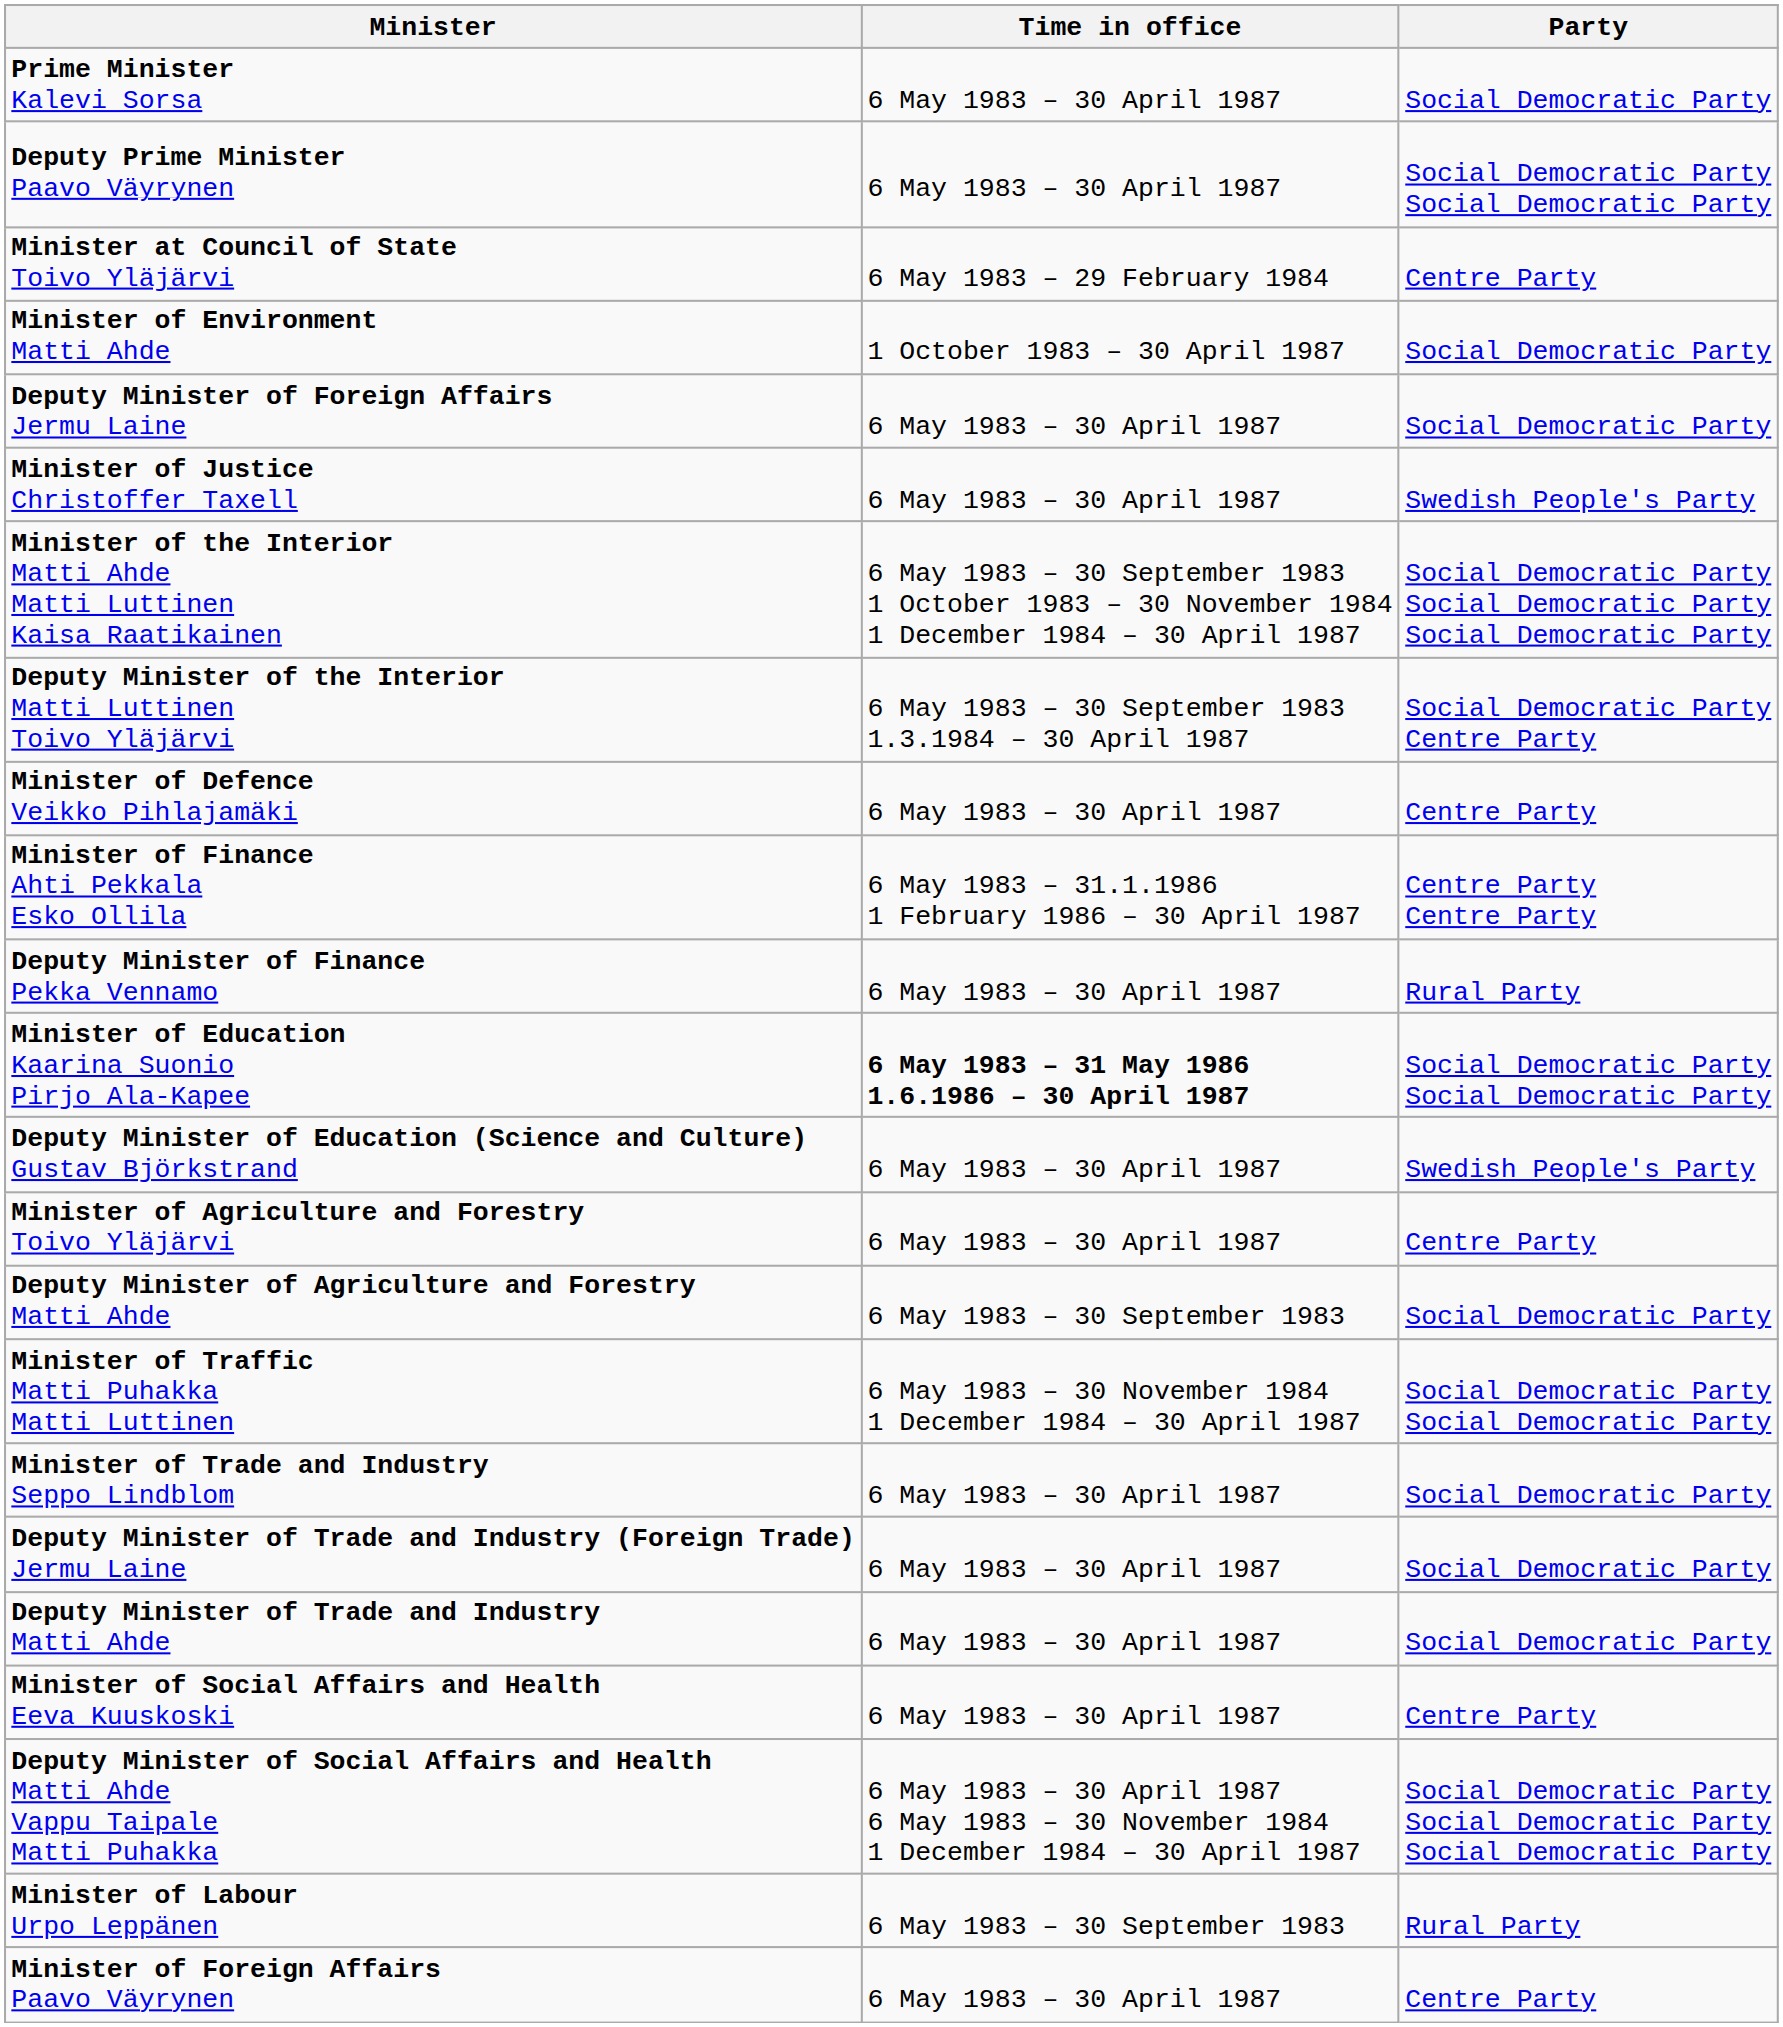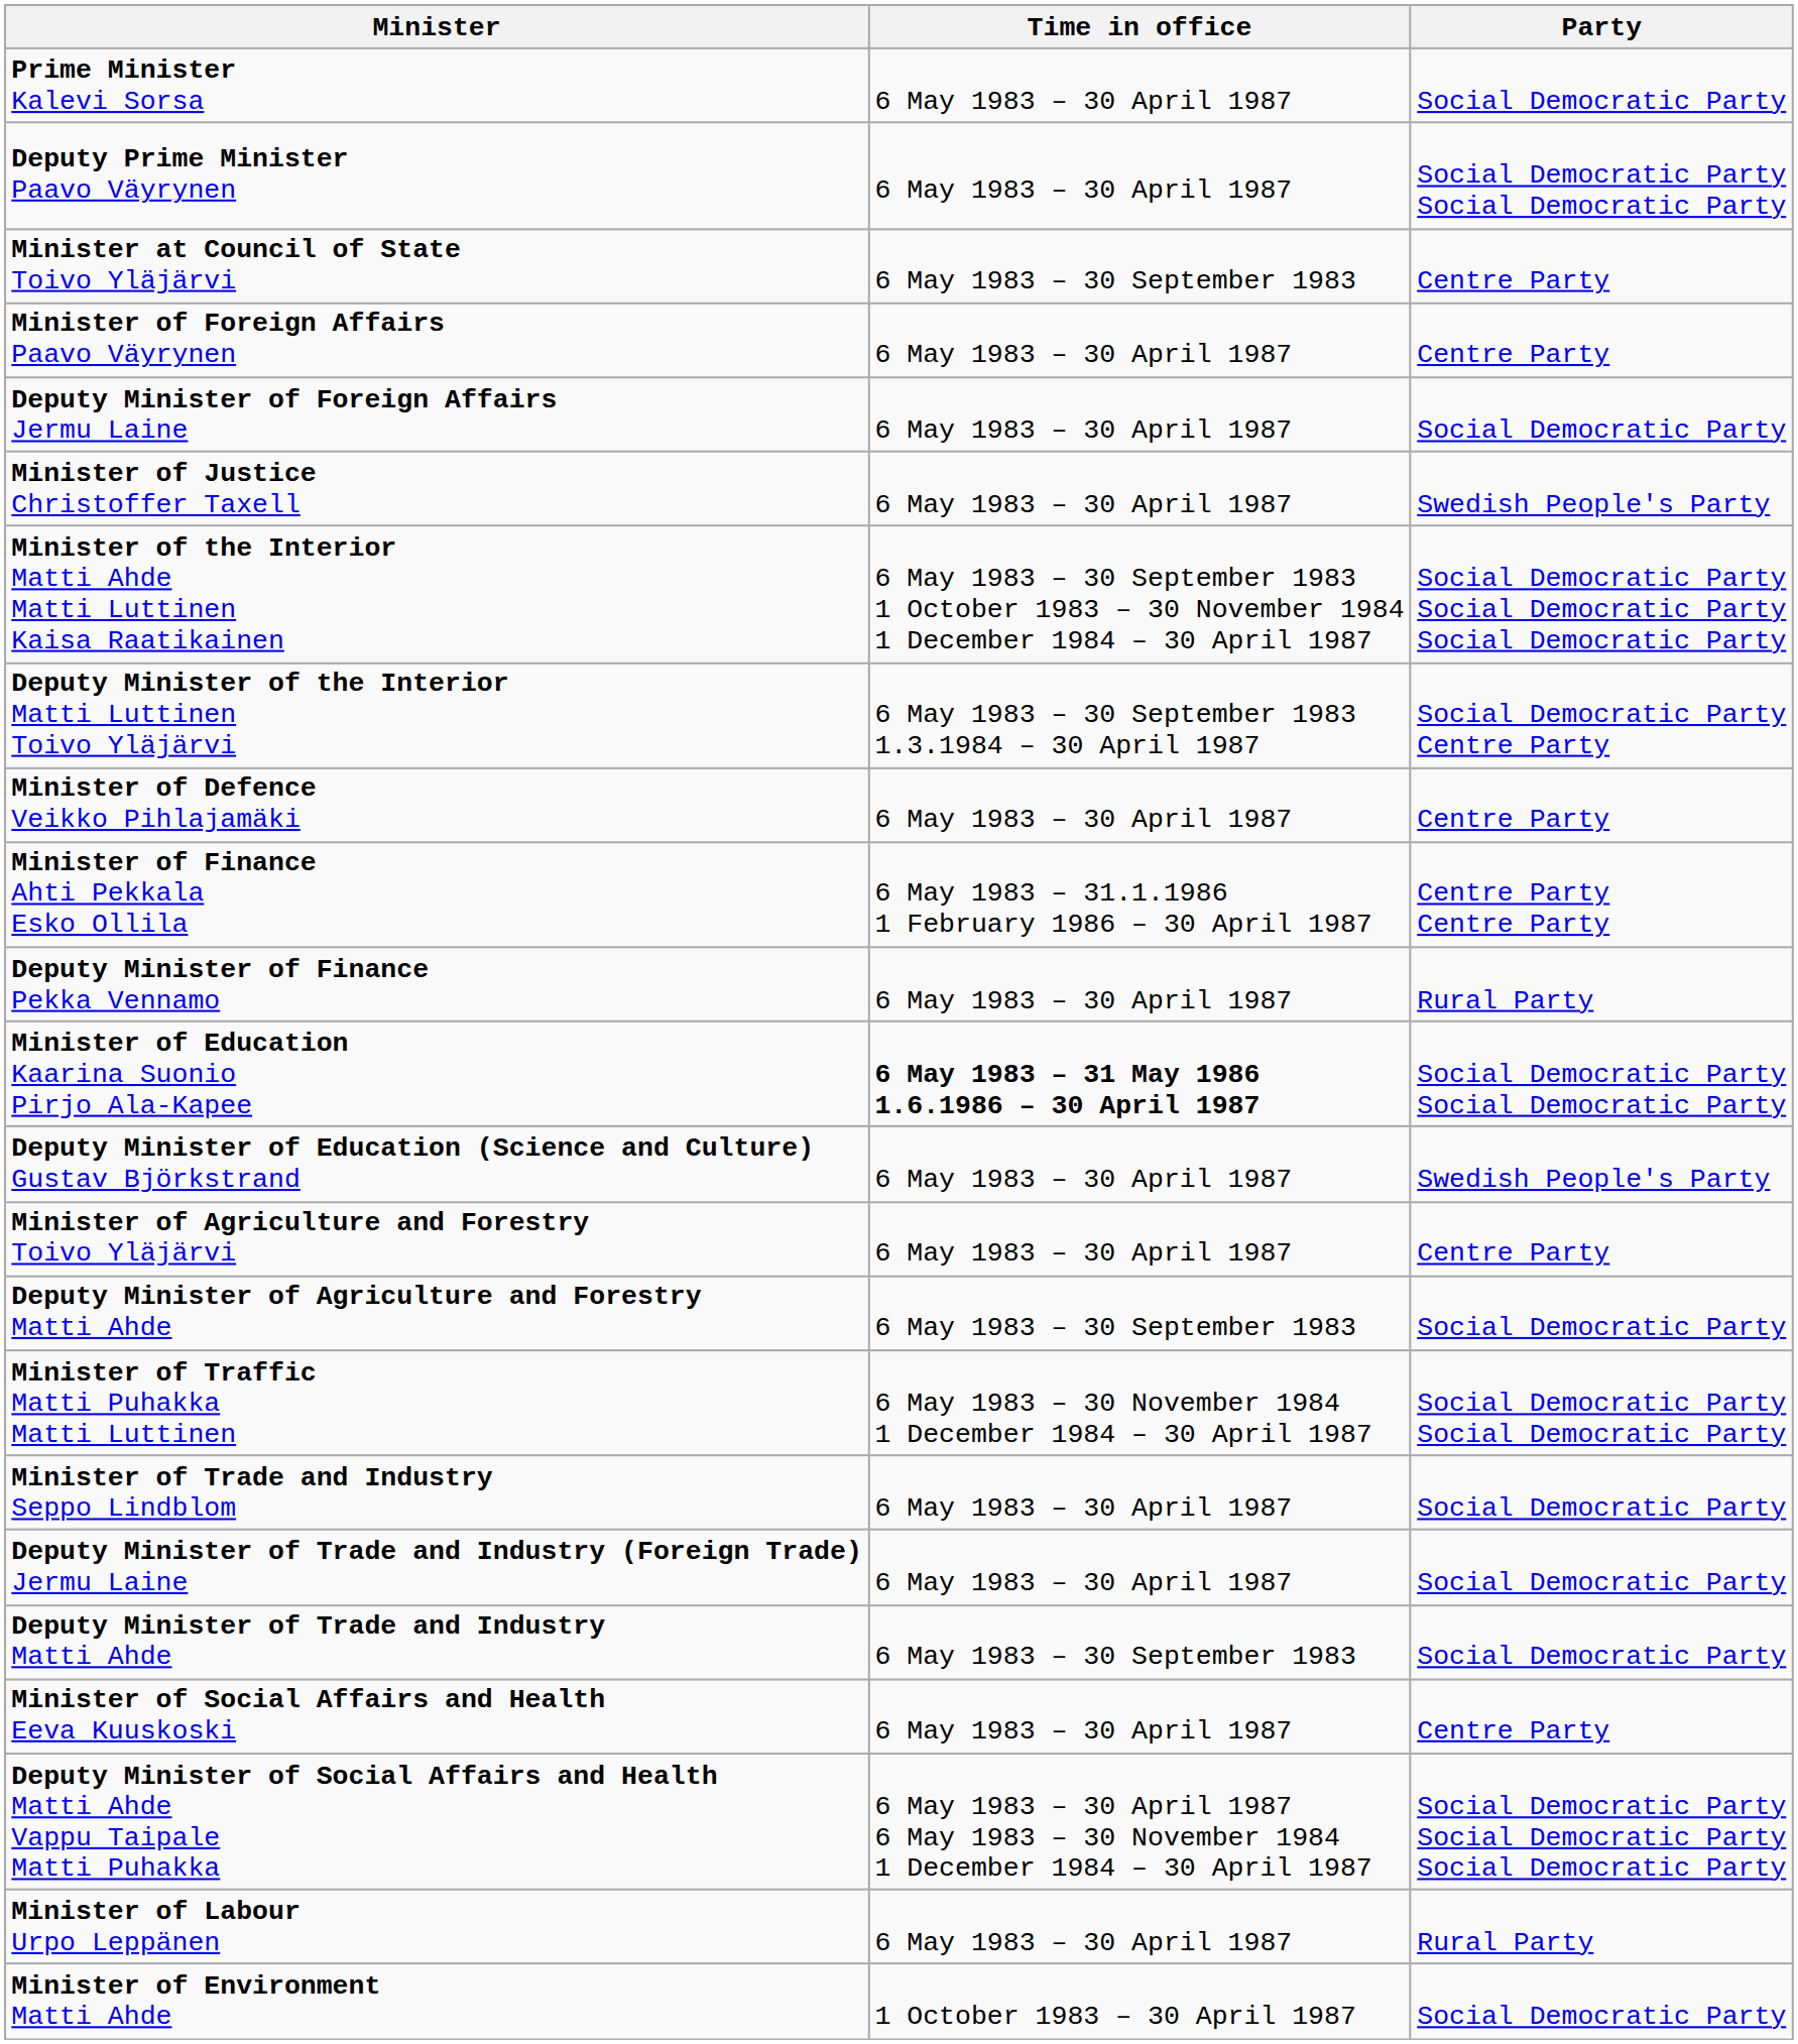Minister at Council of State Toivo Yläjärvi | Time in office: 6 May 1983 – 29 February 1984 -> 6 May 1983 – 30 September 1983
rows swapped: Minister of Foreign Affairs Paavo Väyrynen <-> Minister of Environment Matti Ahde
Deputy Minister of Trade and Industry Matti Ahde | Time in office: 6 May 1983 – 30 April 1987 -> 6 May 1983 – 30 September 1983
Minister of Labour Urpo Leppänen | Time in office: 6 May 1983 – 30 September 1983 -> 6 May 1983 – 30 April 1987
